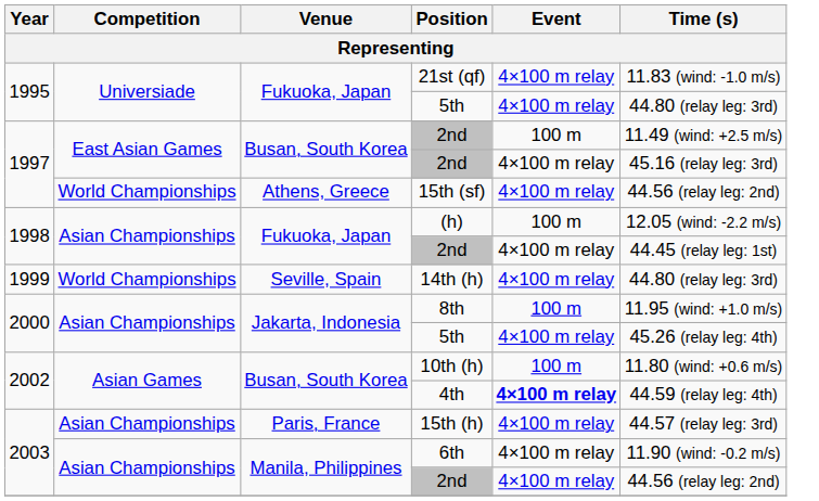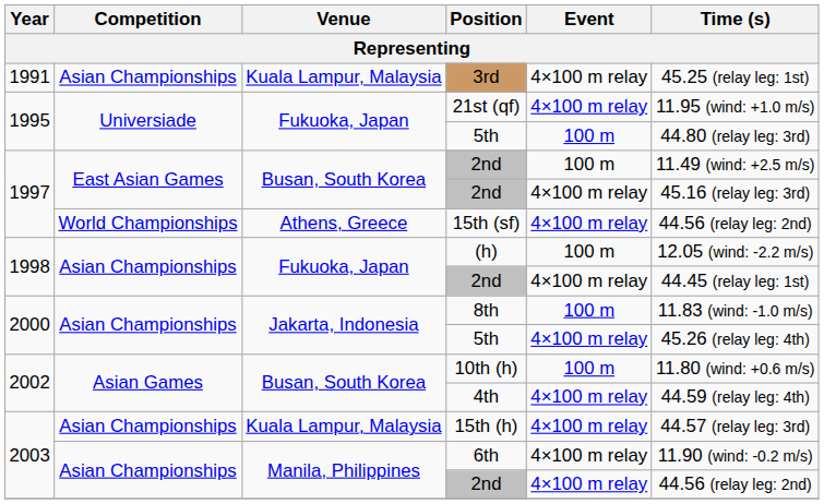+ row: 1991 | Asian Championships | Kuala Lampur, Malaysia | 3rd | 4×100 m relay | 45.25 (relay leg: 1st)
21st (qf) | Time (s): 11.83 (wind: -1.0 m/s) -> 11.95 (wind: +1.0 m/s)
1995 / 5th | Event: 4×100 m relay -> 100 m
- row: 1999 | World Championships | Seville, Spain | 14th (h) | 4×100 m relay | 44.80 (relay leg: 3rd)
8th | Time (s): 11.95 (wind: +1.0 m/s) -> 11.83 (wind: -1.0 m/s)
4th | Event: bold -> normal
15th (h) | Venue: Paris, France -> Kuala Lampur, Malaysia
